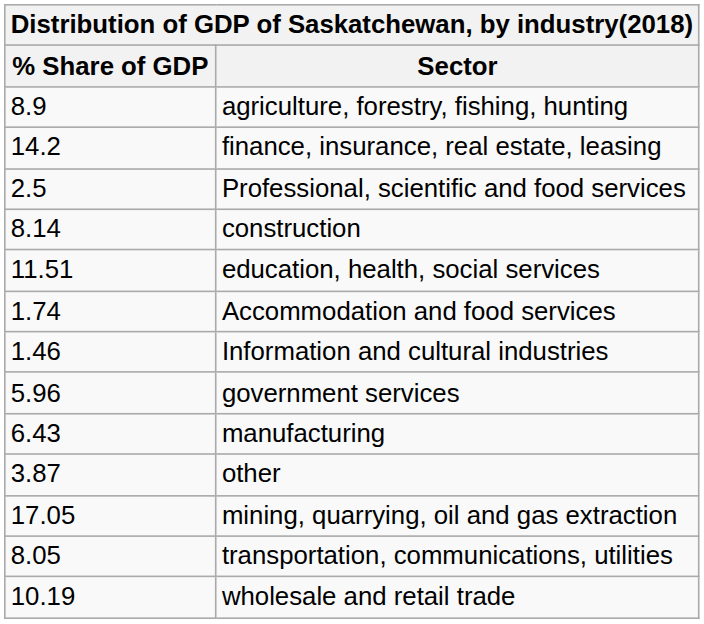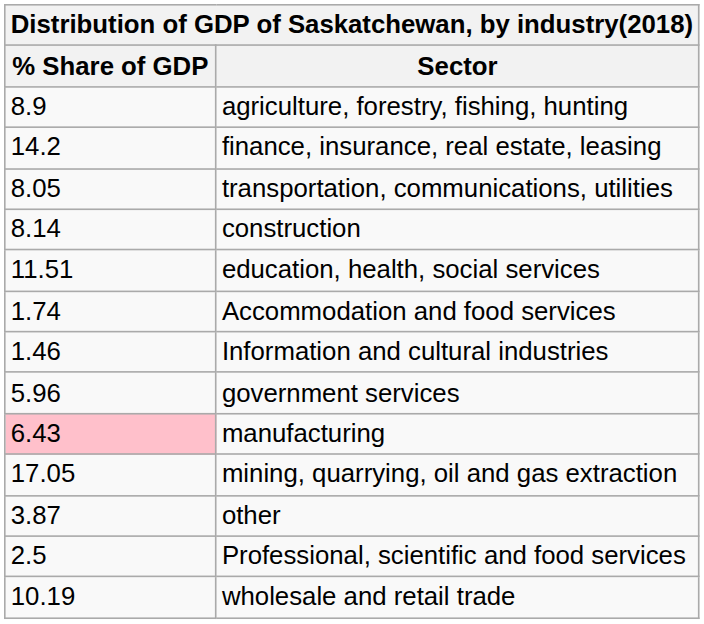rows swapped: Professional, scientific and food services <-> transportation, communications, utilities
manufacturing | % Share of GDP: no background -> pink background
rows swapped: mining, quarrying, oil and gas extraction <-> other
